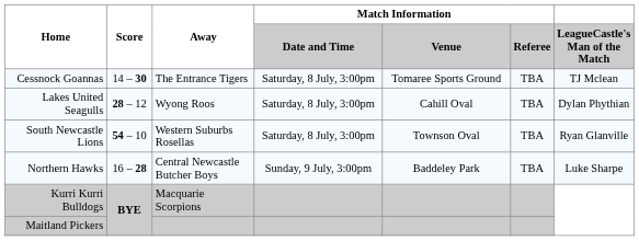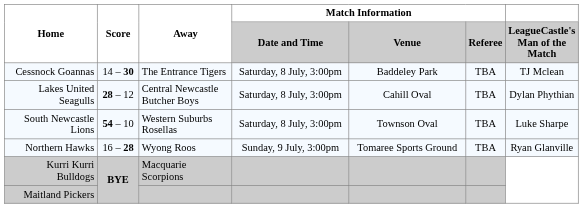Cessnock Goannas | Match Information / Venue: Tomaree Sports Ground -> Baddeley Park
Lakes United Seagulls | Away: Wyong Roos -> Central Newcastle Butcher Boys
South Newcastle Lions | LeagueCastle's Man of the Match: Ryan Glanville -> Luke Sharpe
Northern Hawks | Away: Central Newcastle Butcher Boys -> Wyong Roos
Northern Hawks | Match Information / Venue: Baddeley Park -> Tomaree Sports Ground
Northern Hawks | LeagueCastle's Man of the Match: Luke Sharpe -> Ryan Glanville
